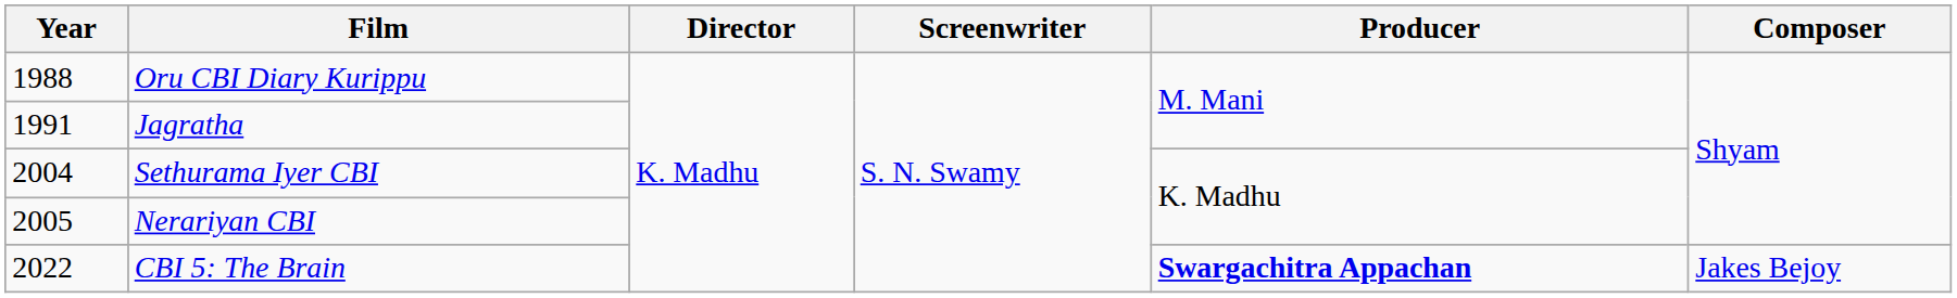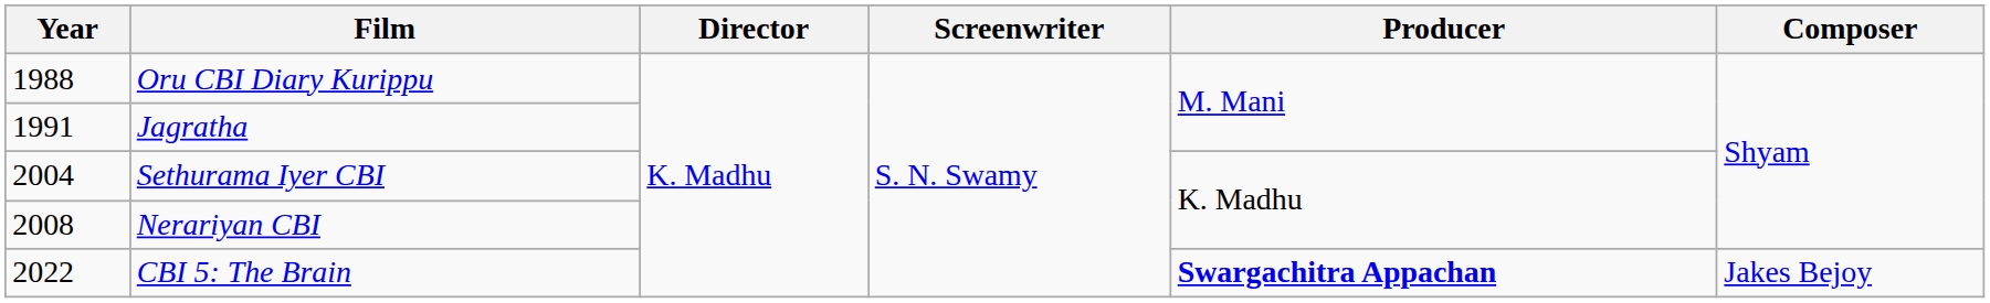Nerariyan CBI | Year: 2005 -> 2008
